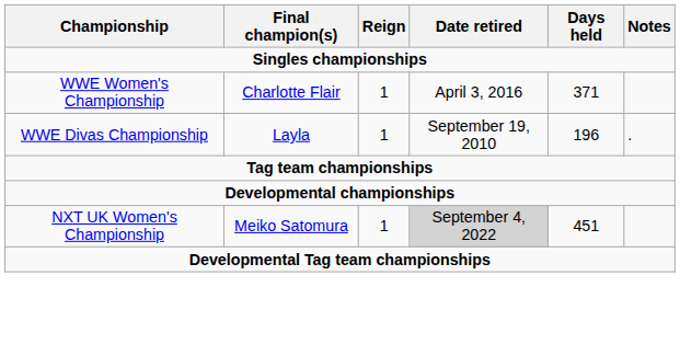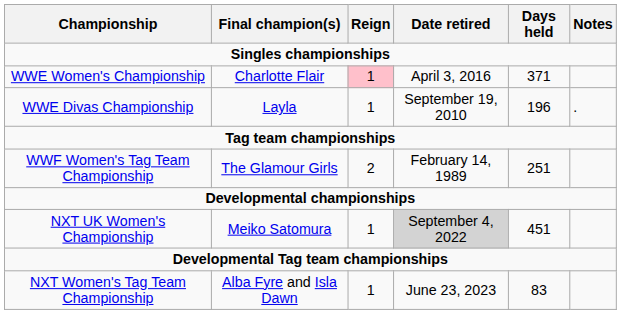WWE Women's Championship | Reign: no background -> pink background
+ row: WWF Women's Tag Team Championship | The Glamour Girls | 2 | February 14, 1989 | 251
+ row: NXT Women's Tag Team Championship | Alba Fyre and Isla Dawn | 1 | June 23, 2023 | 83
